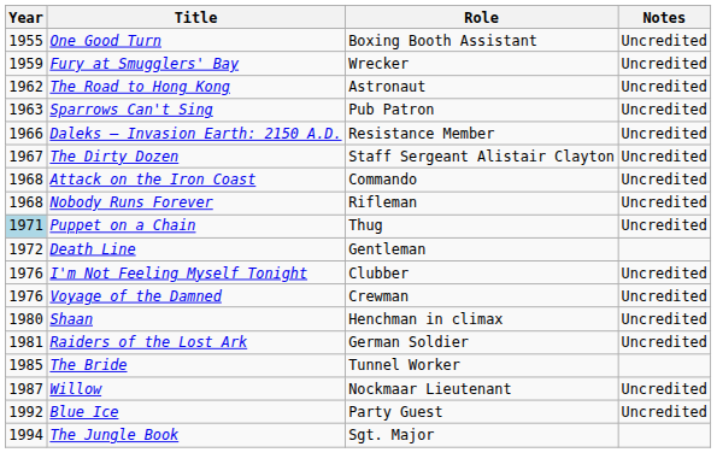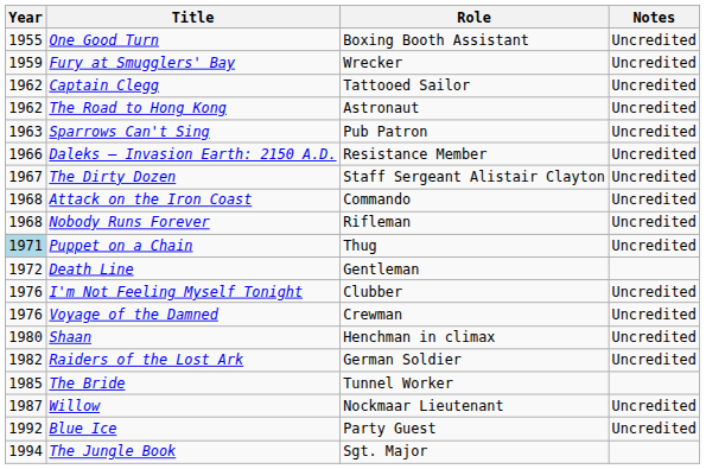+ row: 1962 | Captain Clegg | Tattooed Sailor | Uncredited
Raiders of the Lost Ark | Year: 1981 -> 1982
